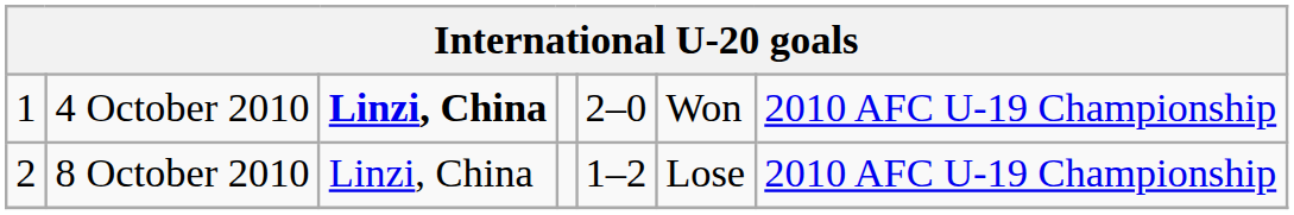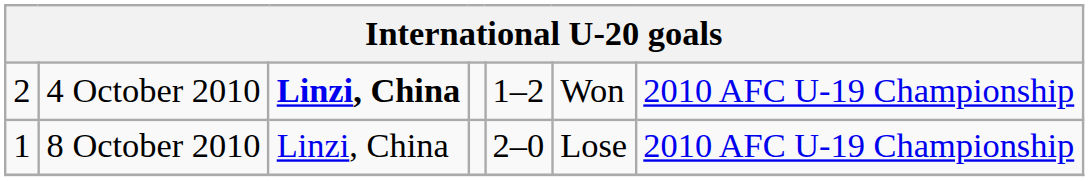4 October 2010 | column 1: 1 -> 2
4 October 2010 | column 5: 2–0 -> 1–2
8 October 2010 | column 1: 2 -> 1
8 October 2010 | column 5: 1–2 -> 2–0
